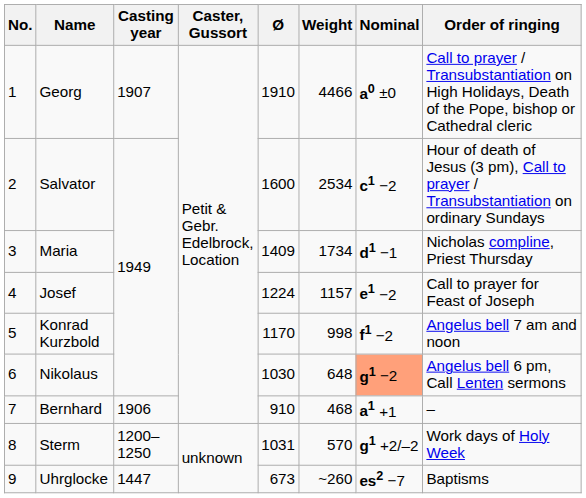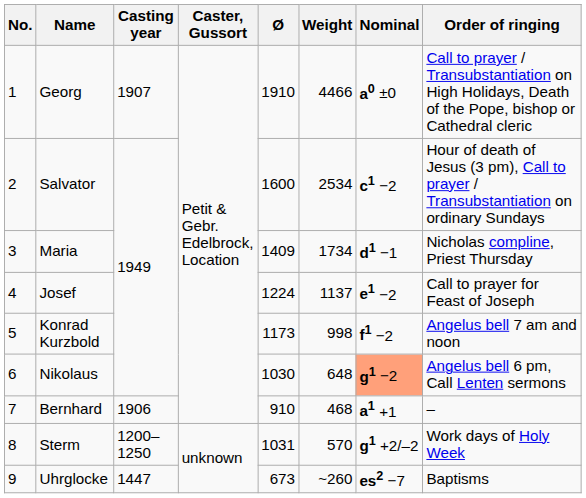Josef | Weight: 1157 -> 1137
Konrad Kurzbold | Ø: 1170 -> 1173
